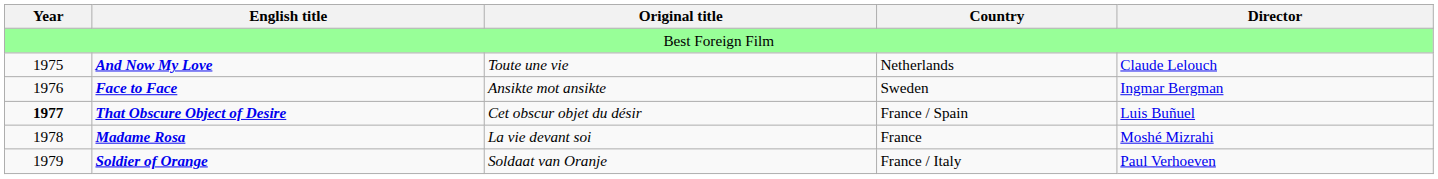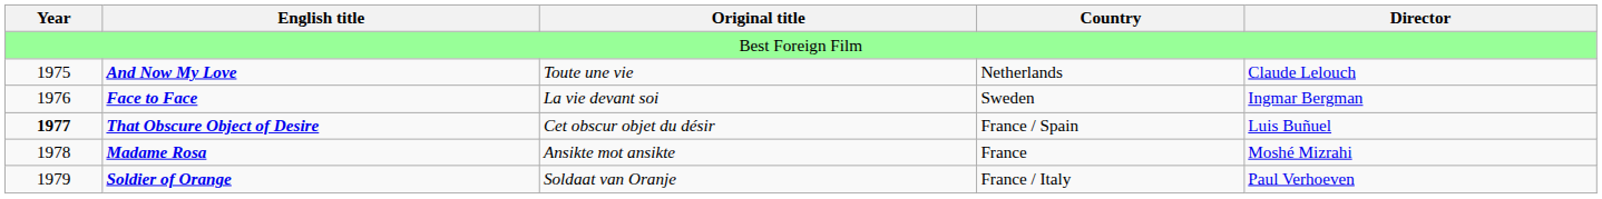Face to Face | Original title: Ansikte mot ansikte -> La vie devant soi
Madame Rosa | Original title: La vie devant soi -> Ansikte mot ansikte
